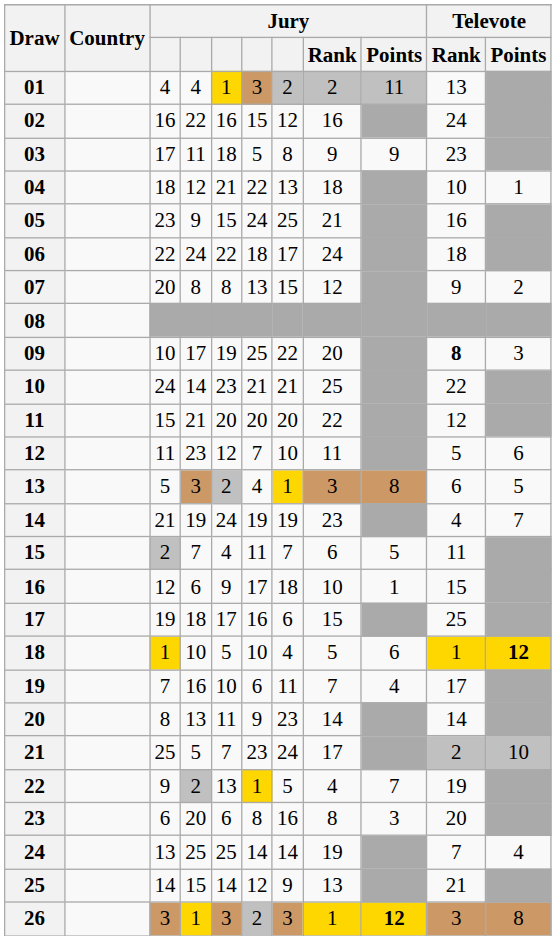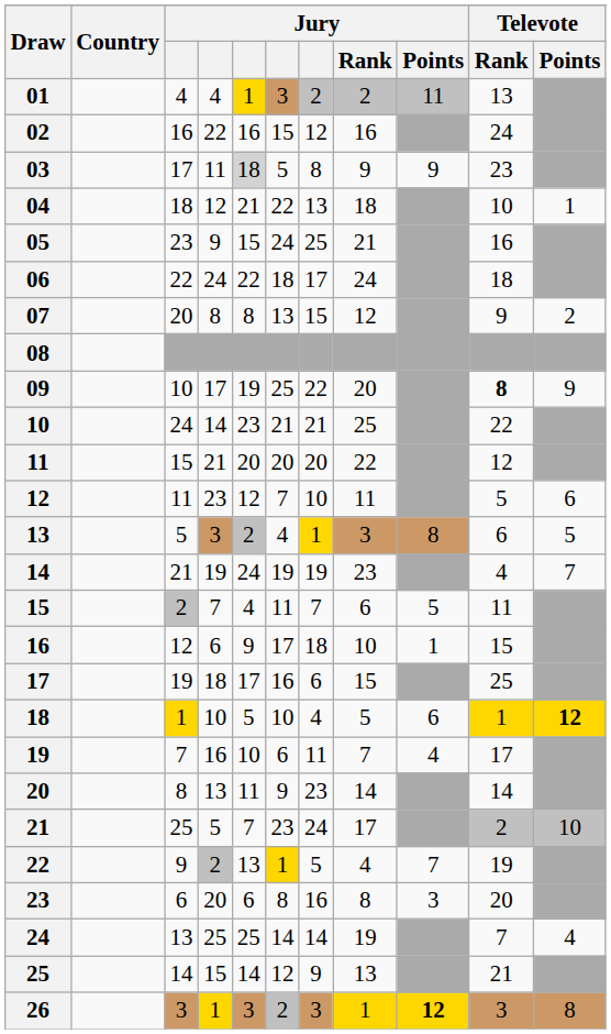03 | column 5: no background -> lightgrey background
09 | Televote / Points: 3 -> 9
